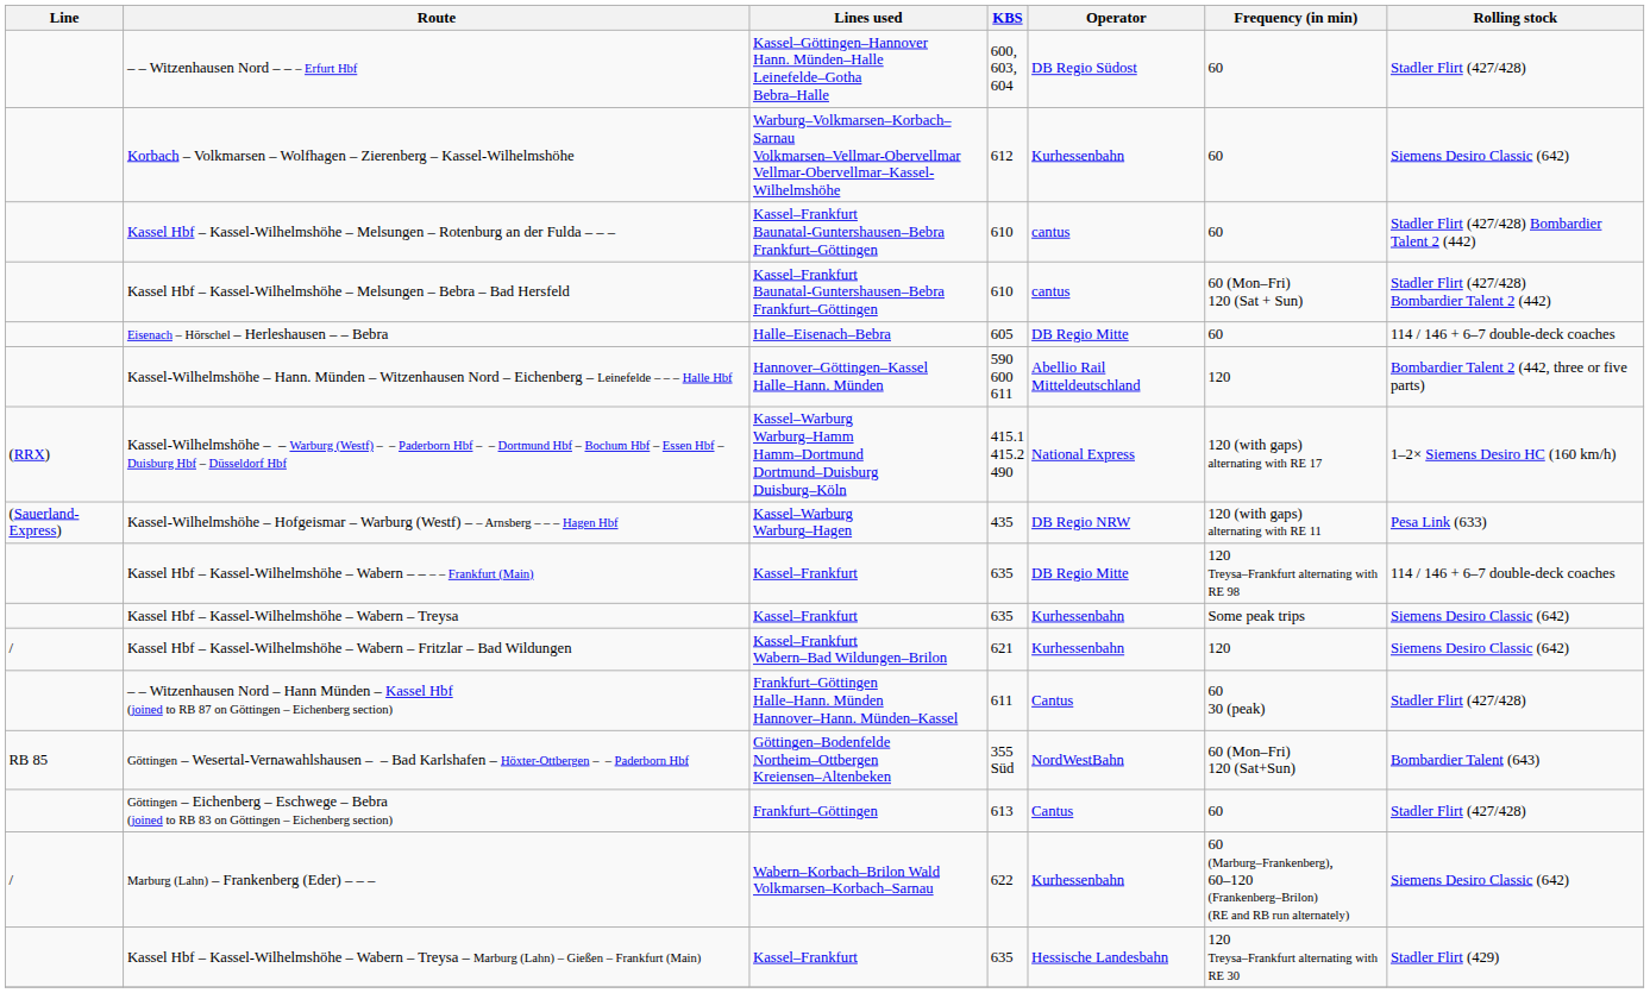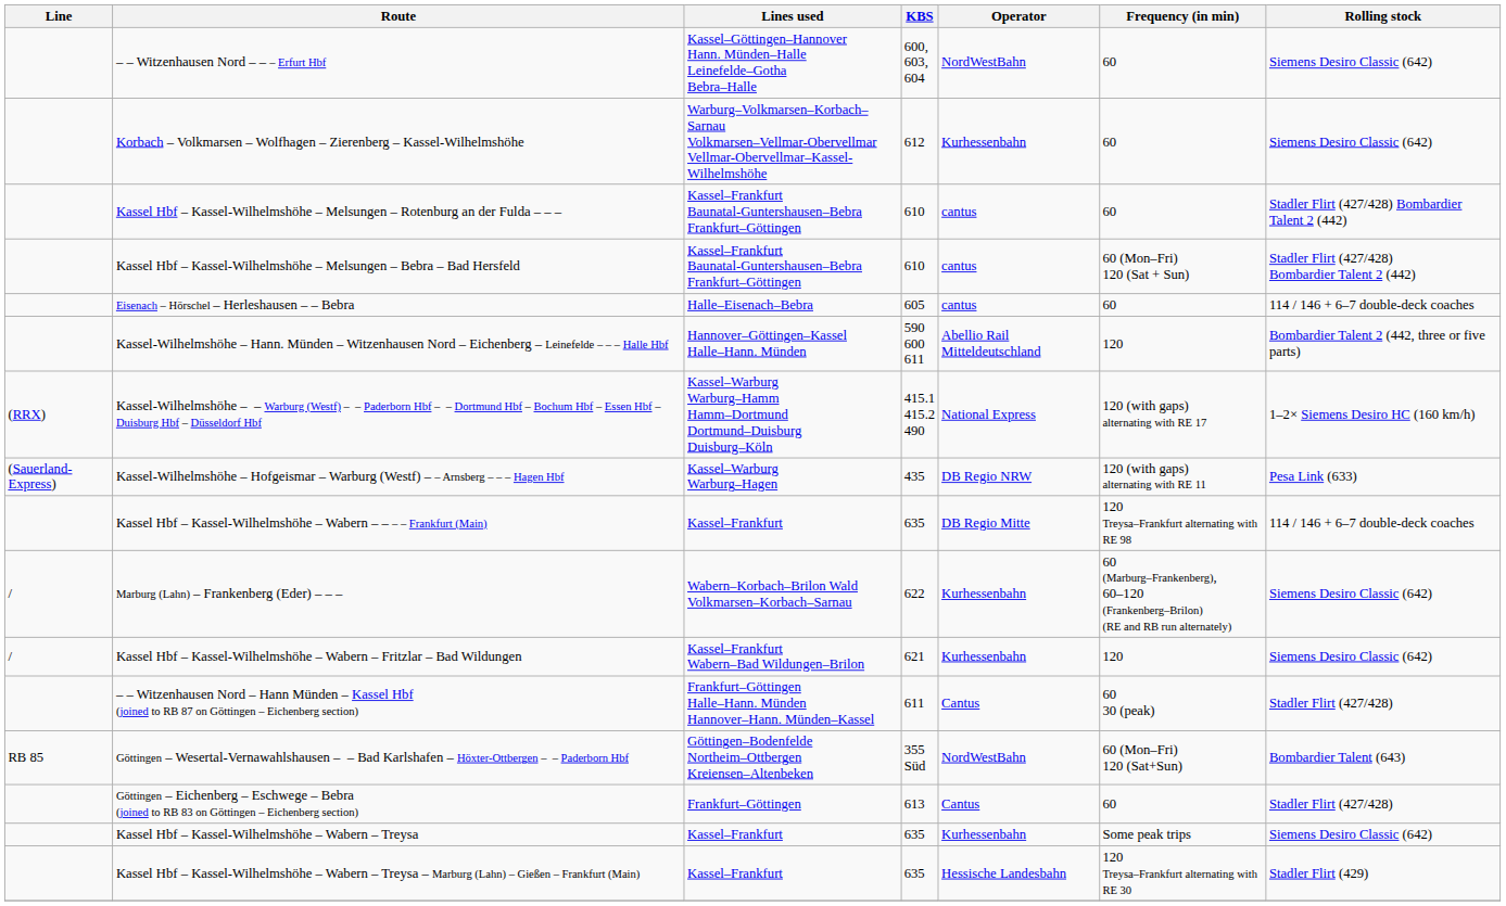– – Witzenhausen Nord – – – Erfurt Hbf | Operator: DB Regio Südost -> NordWestBahn
– – Witzenhausen Nord – – – Erfurt Hbf | Rolling stock: Stadler Flirt (427/428) -> Siemens Desiro Classic (642)
Eisenach – Hörschel – Herleshausen – – Bebra | Operator: DB Regio Mitte -> cantus
rows swapped: Kassel Hbf – Kassel-Wilhelmshöhe – Wabern – Treysa <-> Marburg (Lahn) – Frankenberg (Eder) – – –
